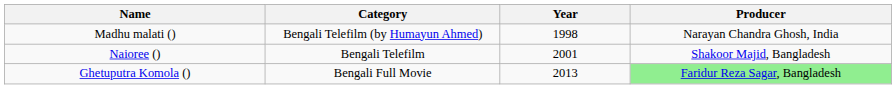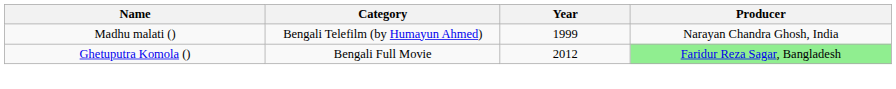Madhu malati () | Year: 1998 -> 1999
- row: Naioree () | Bengali Telefilm | 2001 | Shakoor Majid, Bangladesh
Ghetuputra Komola () | Year: 2013 -> 2012
